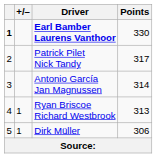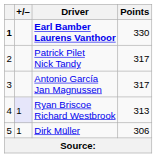Antonio García Jan Magnussen | Points: 314 -> 317
Ryan Briscoe Richard Westbrook | +/–: no background -> lavender background
